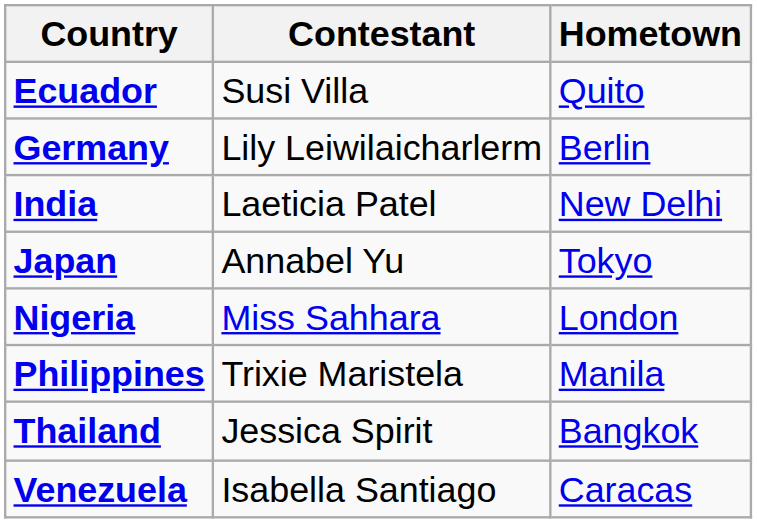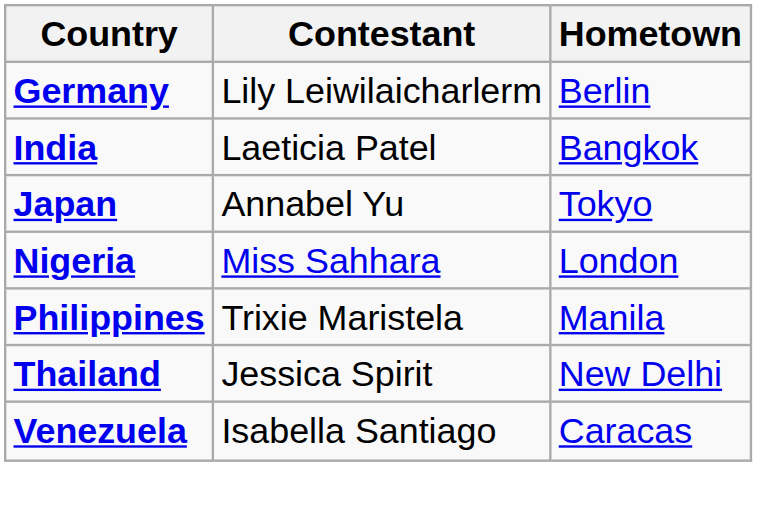- row: Ecuador | Susi Villa | Quito
India | Hometown: New Delhi -> Bangkok
Thailand | Hometown: Bangkok -> New Delhi
